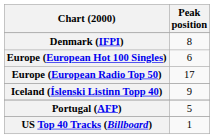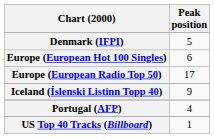Denmark (IFPI) | Peak position: 8 -> 5
Portugal (AFP) | Peak position: 5 -> 4
